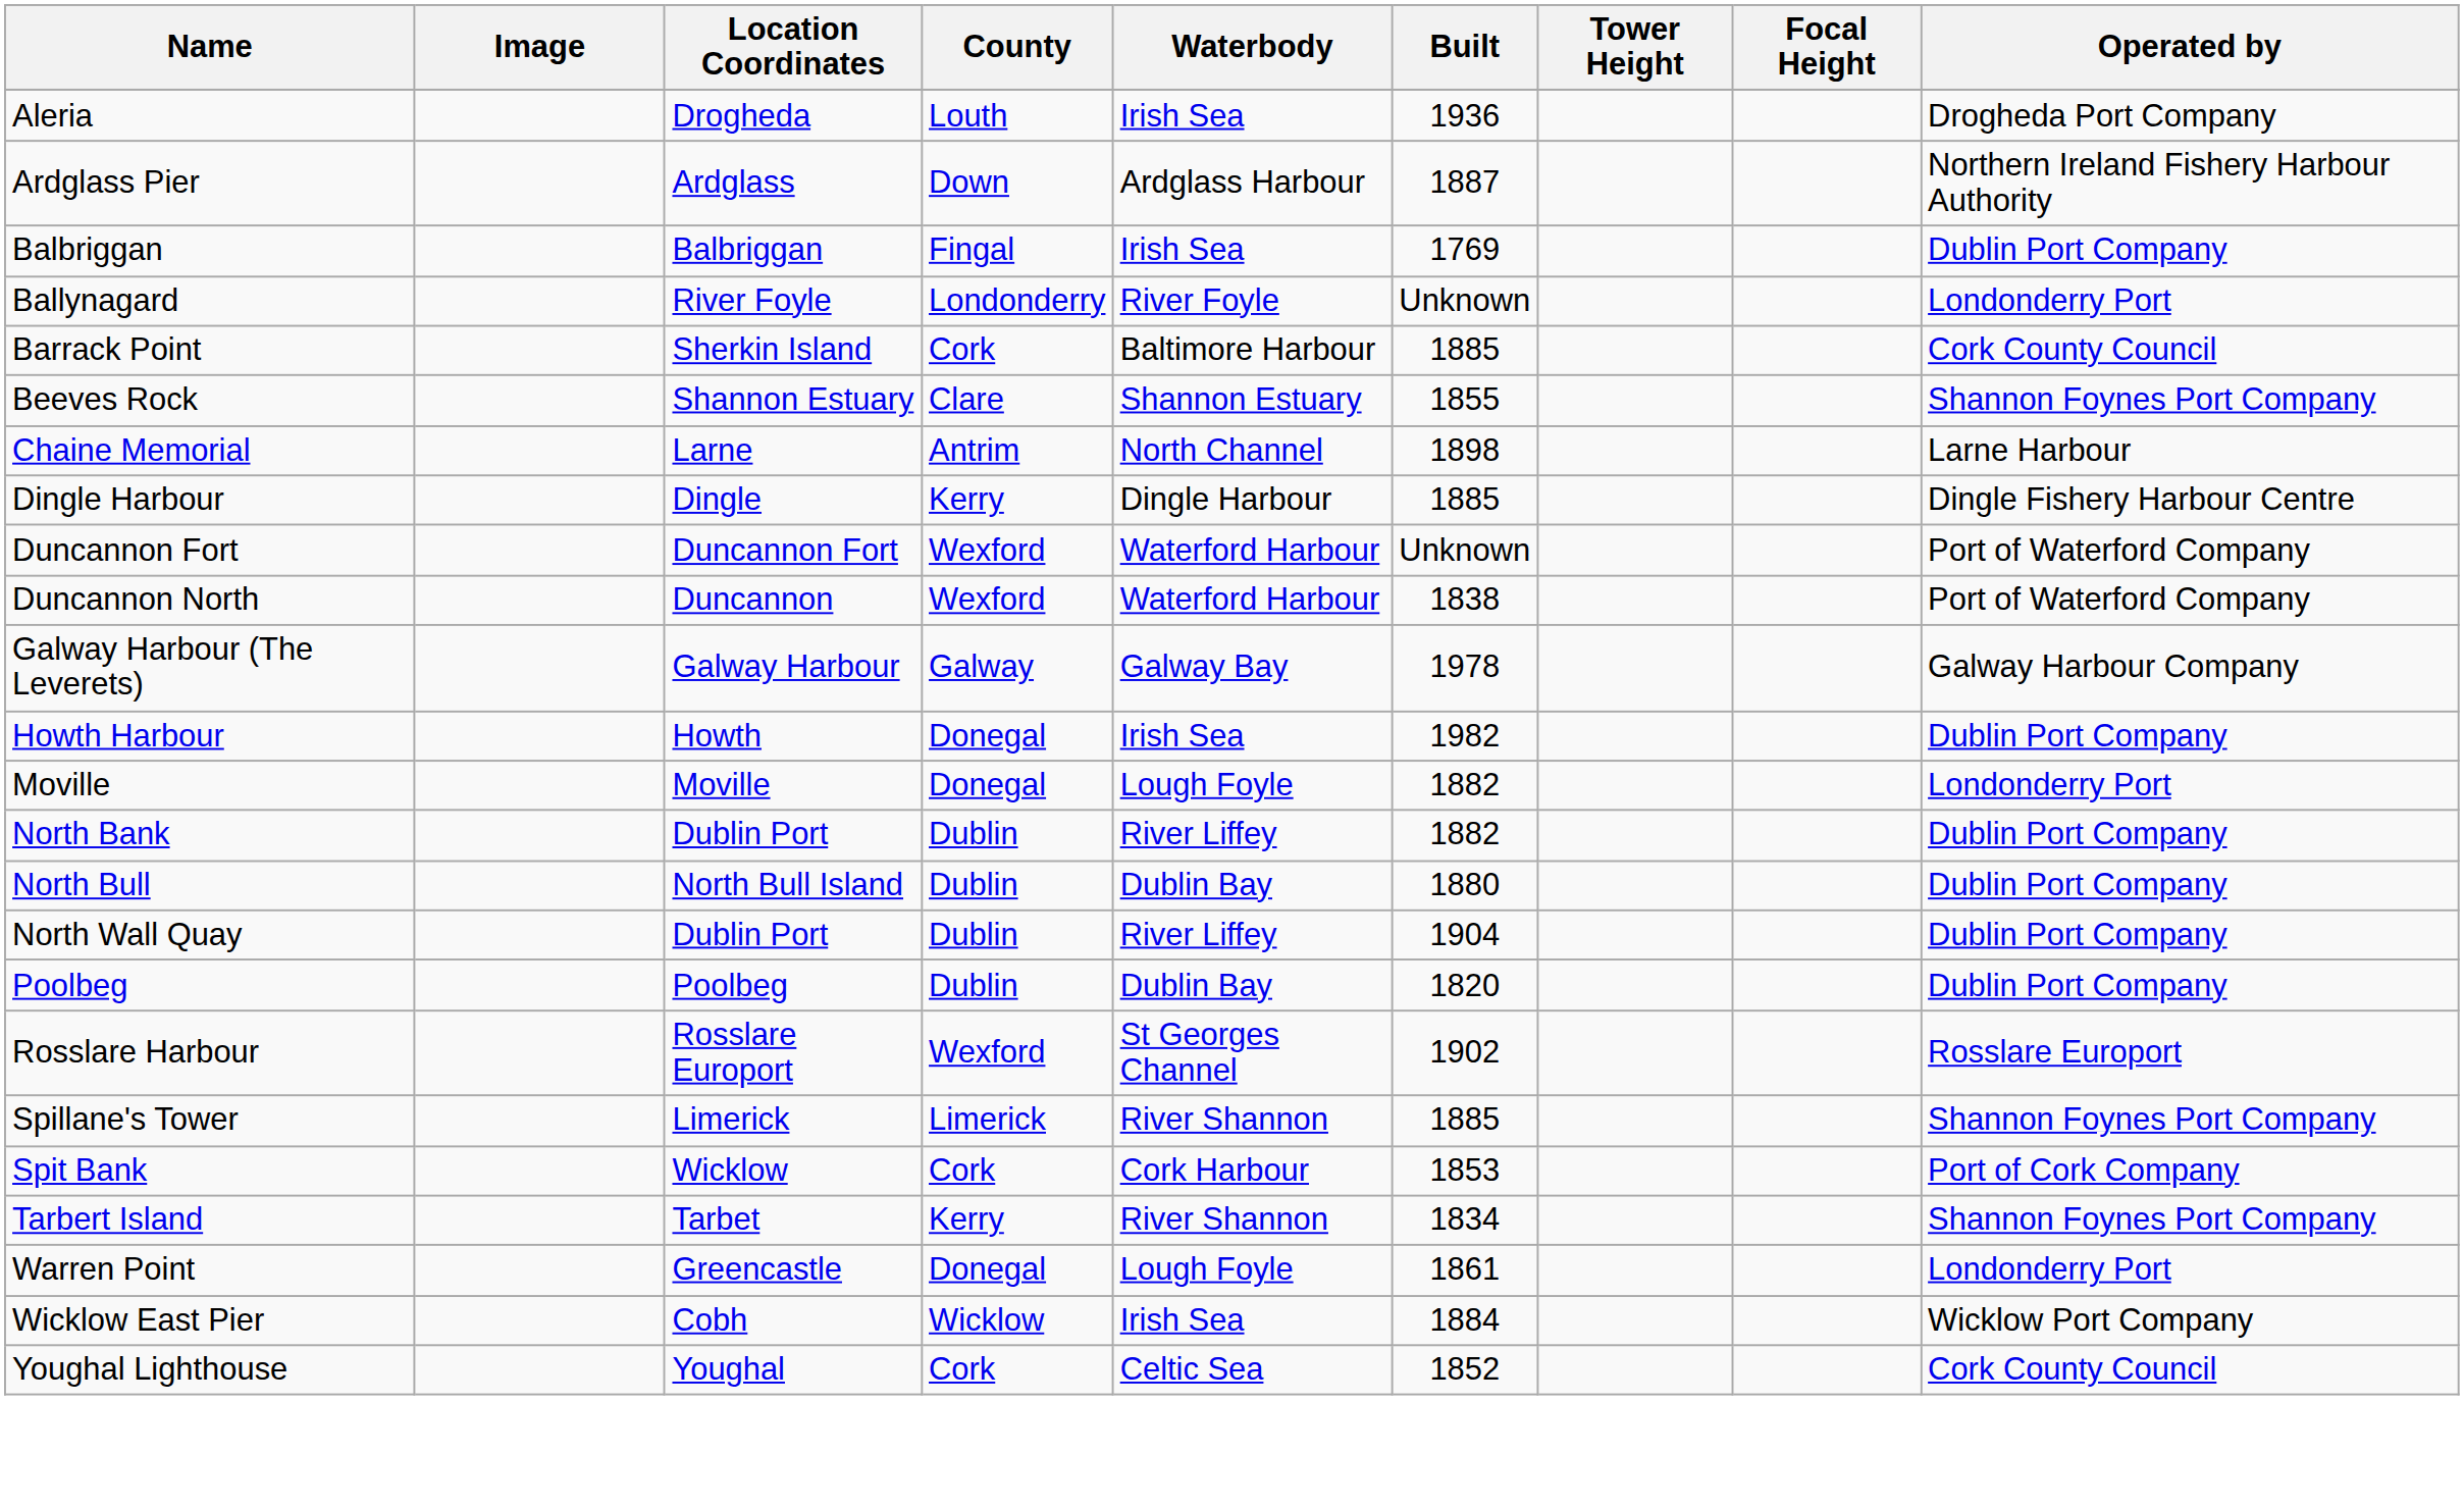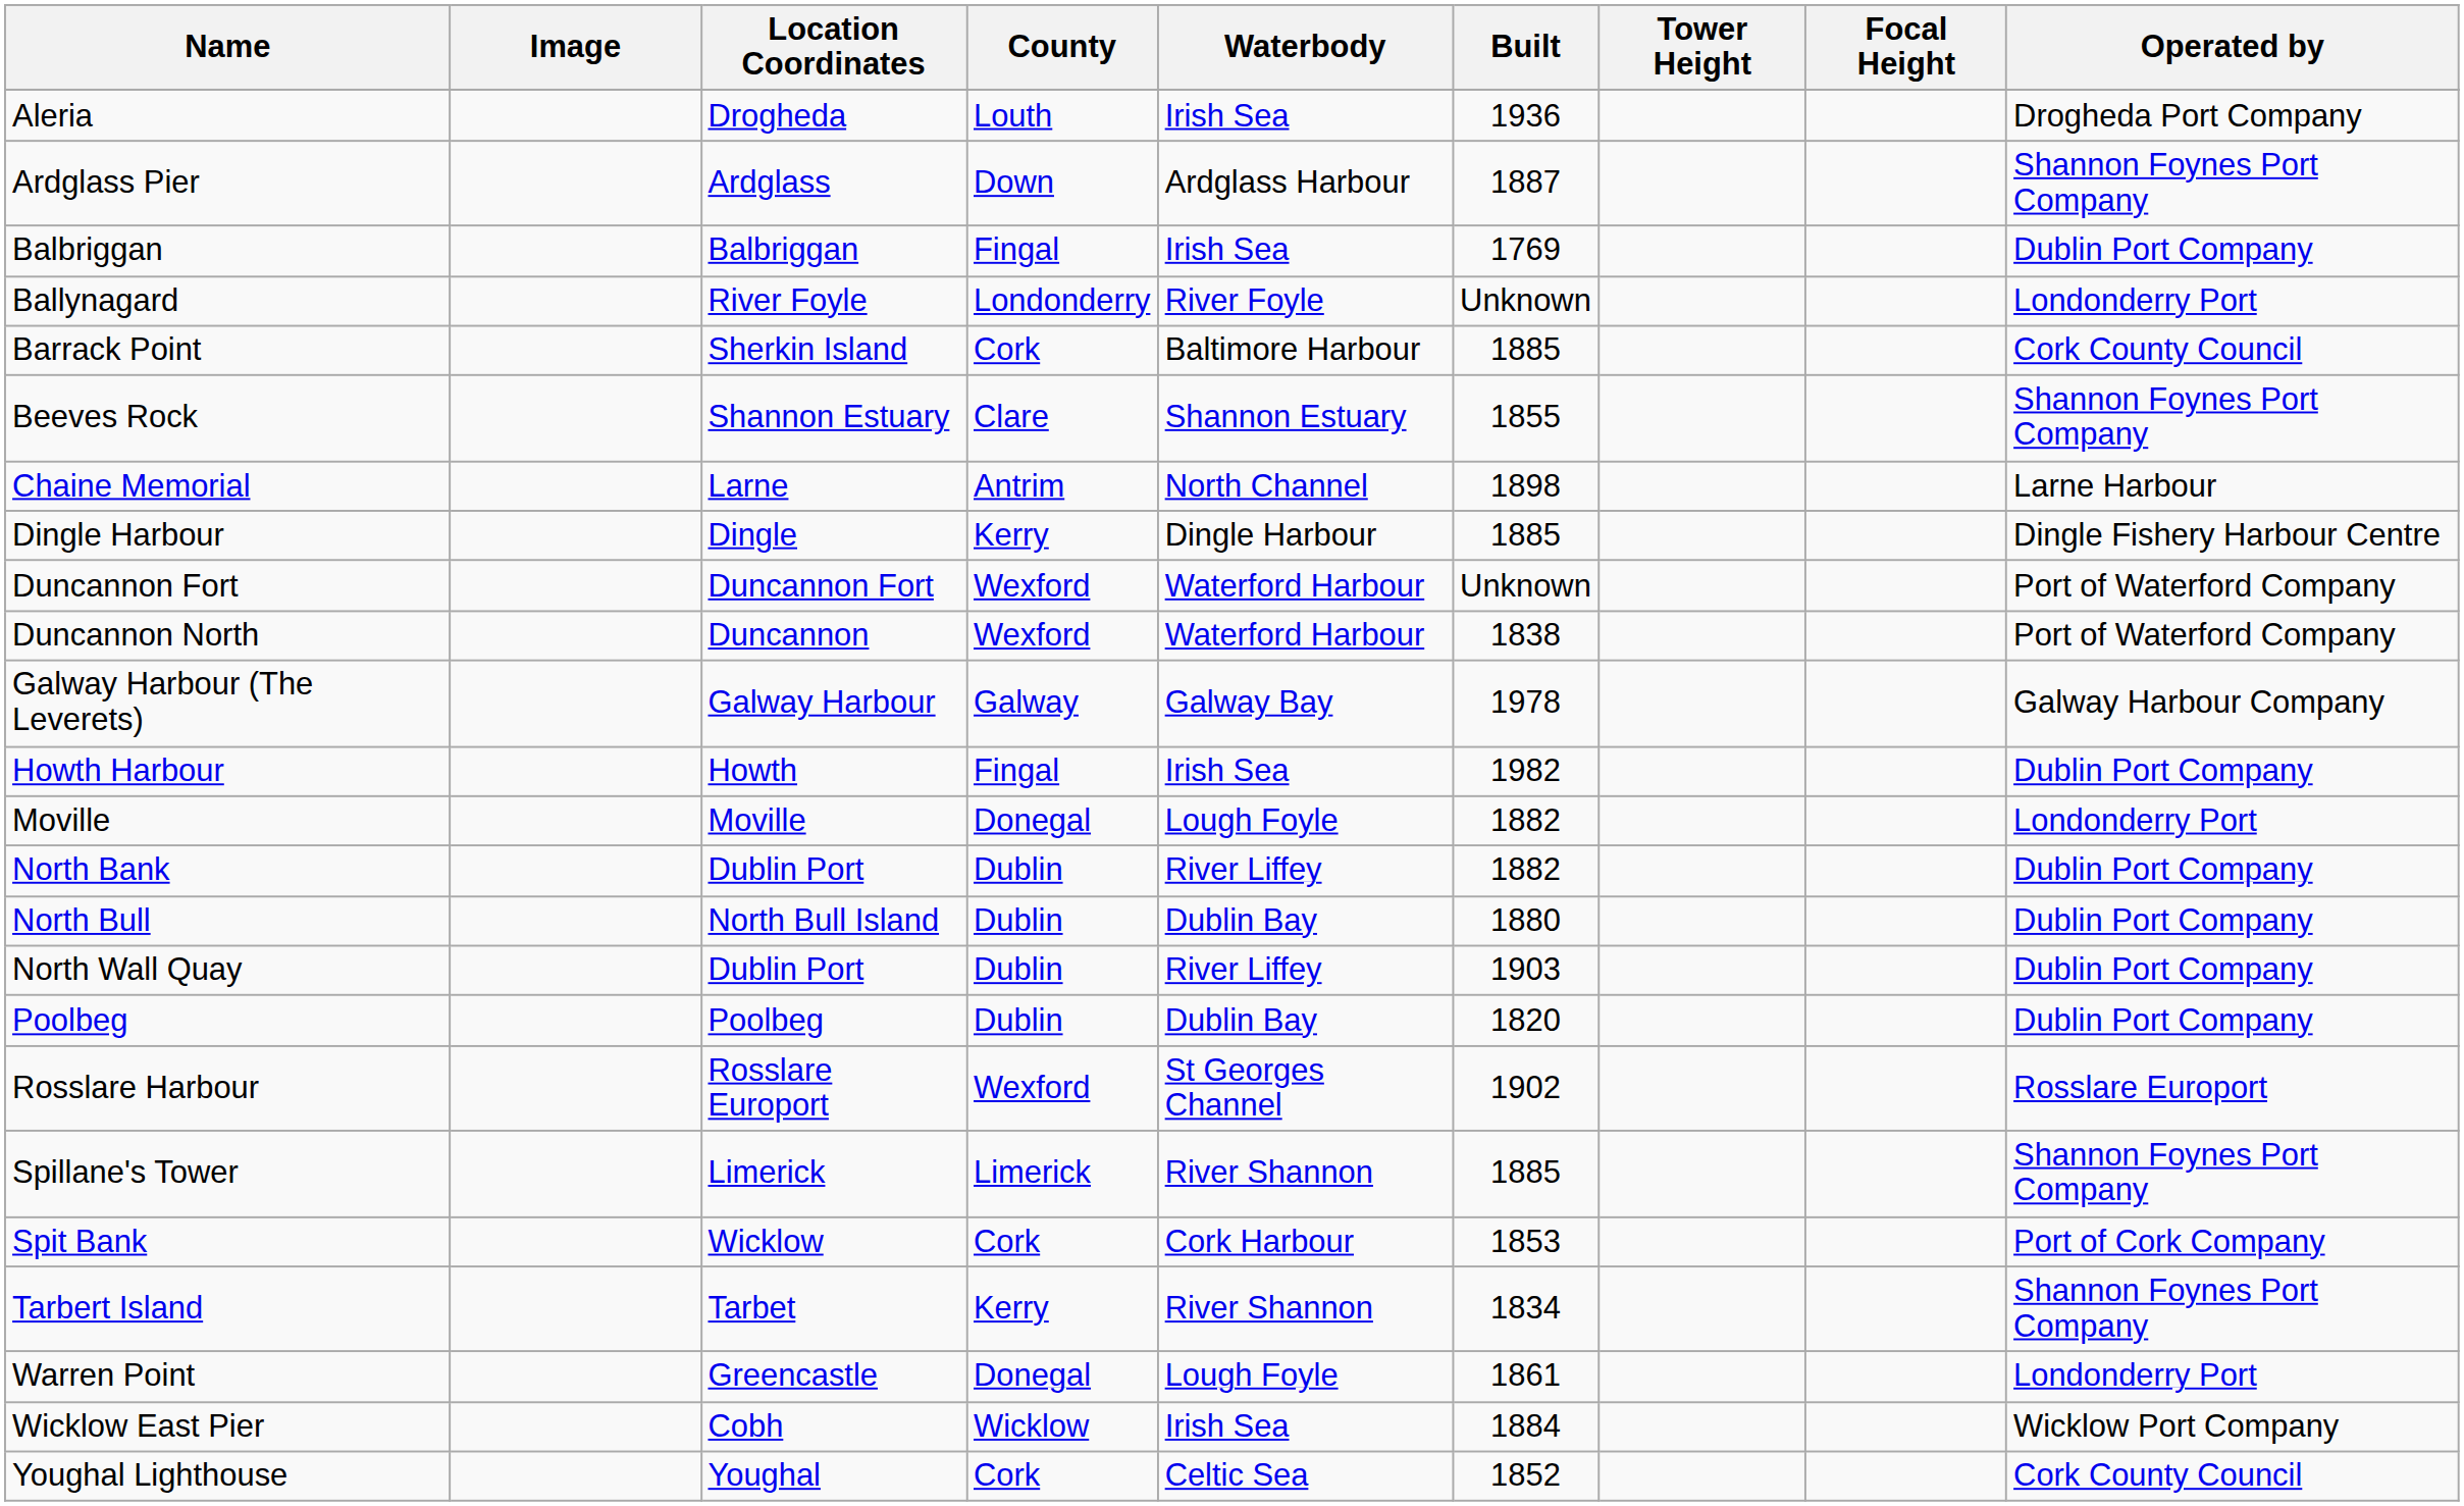Ardglass Pier | Operated by: Northern Ireland Fishery Harbour Authority -> Shannon Foynes Port Company
Howth Harbour | County: Donegal -> Fingal
North Wall Quay | Built: 1904 -> 1903
